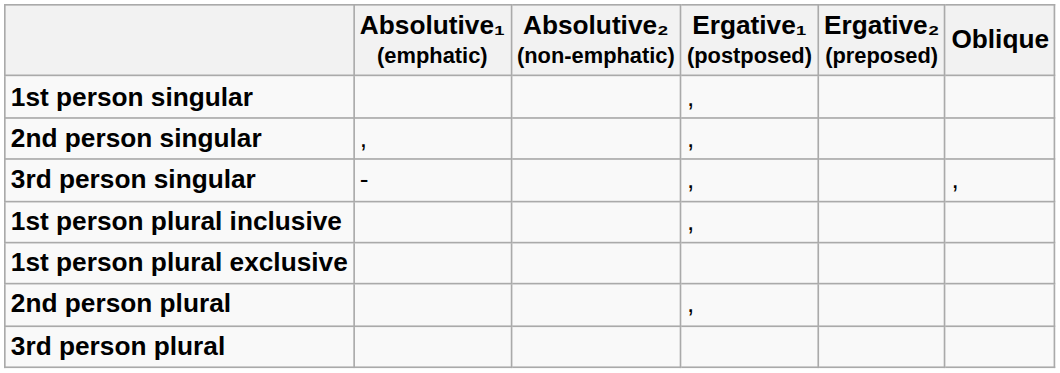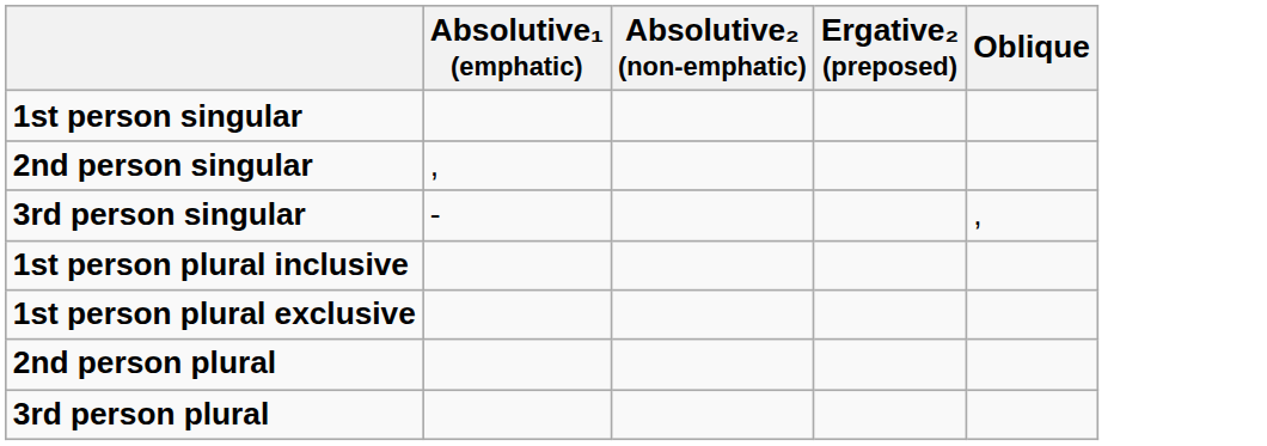- column: Ergative₁ (postposed) | , | , | , | , | ,
